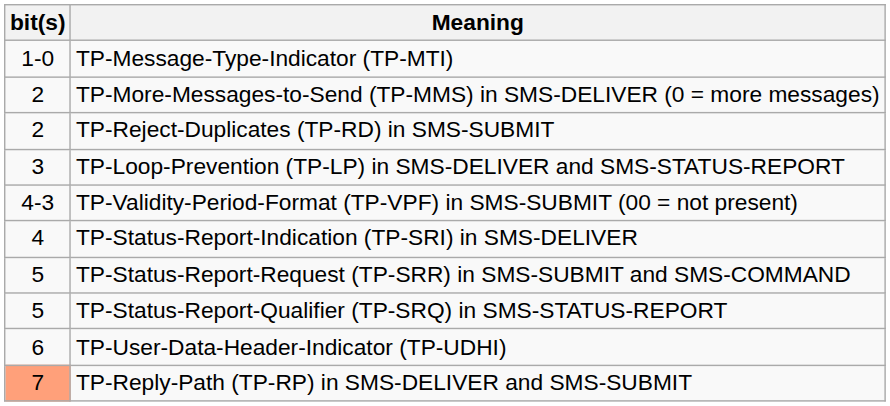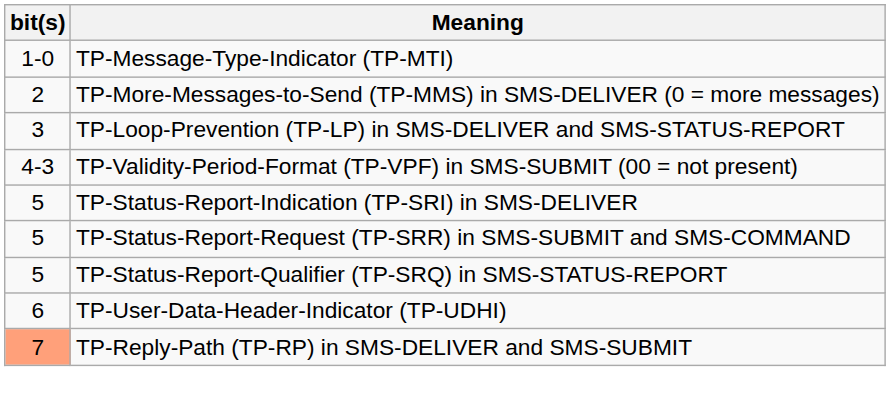- row: 2 | TP-Reject-Duplicates (TP-RD) in SMS-SUBMIT
TP-Status-Report-Indication (TP-SRI) in SMS-DELIVER | bit(s): 4 -> 5
